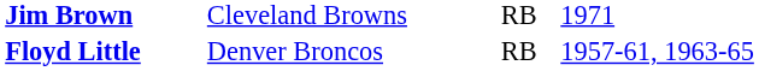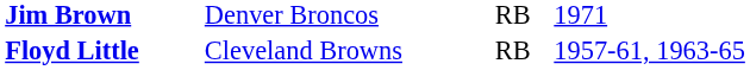Jim Brown | column 2: Cleveland Browns -> Denver Broncos
Floyd Little | column 2: Denver Broncos -> Cleveland Browns
